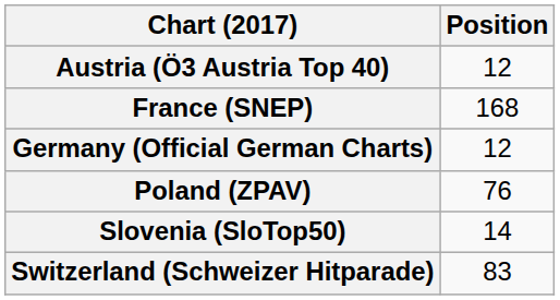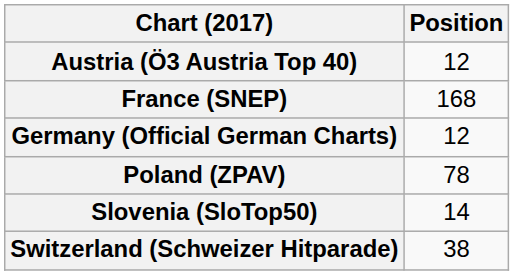Poland (ZPAV) | Position: 76 -> 78
Switzerland (Schweizer Hitparade) | Position: 83 -> 38
